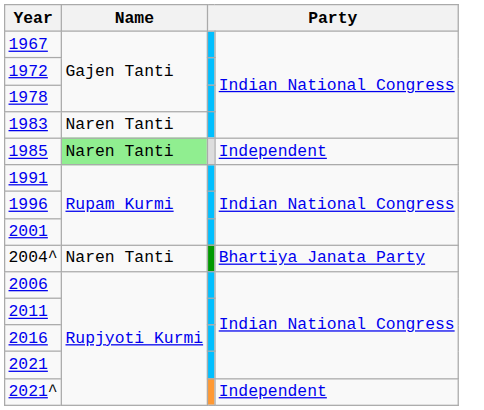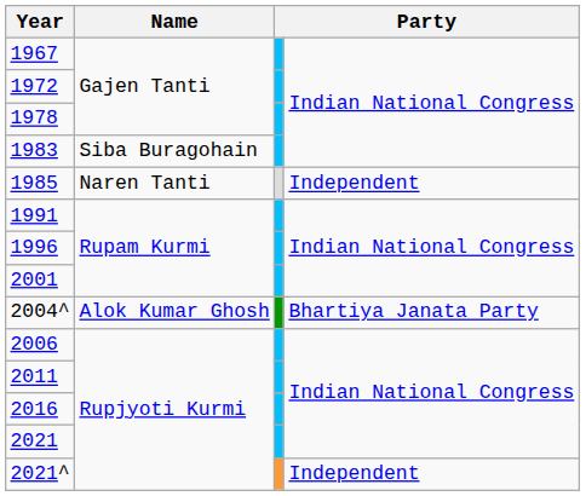1983 | Name: Naren Tanti -> Siba Buragohain
1985 | Name: lightgreen background -> no background
2004^ | Name: Naren Tanti -> Alok Kumar Ghosh
